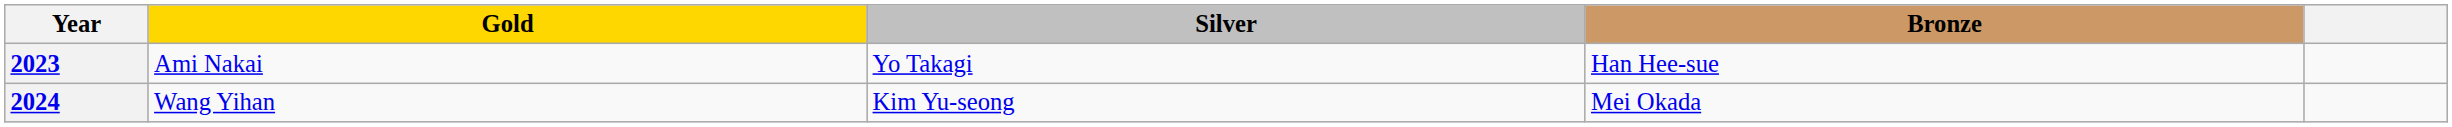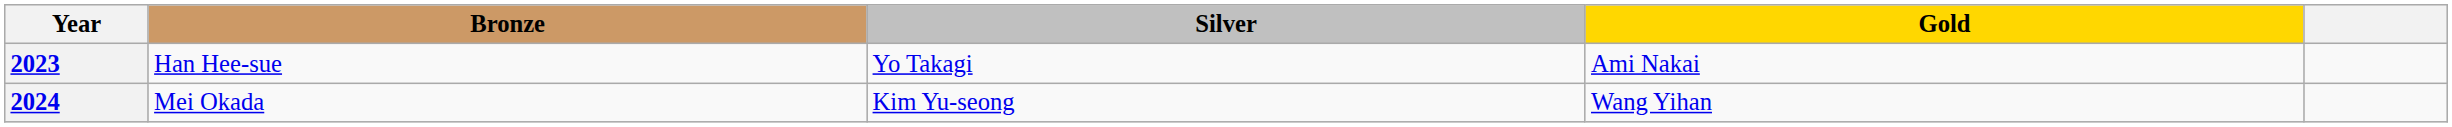columns swapped: Gold <-> Bronze
